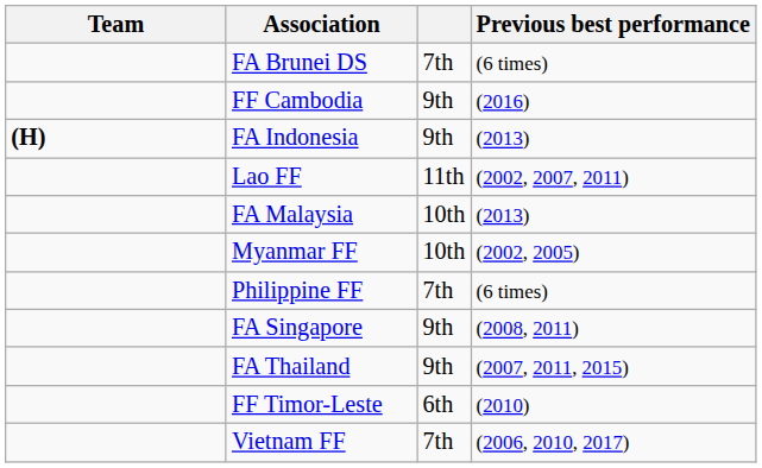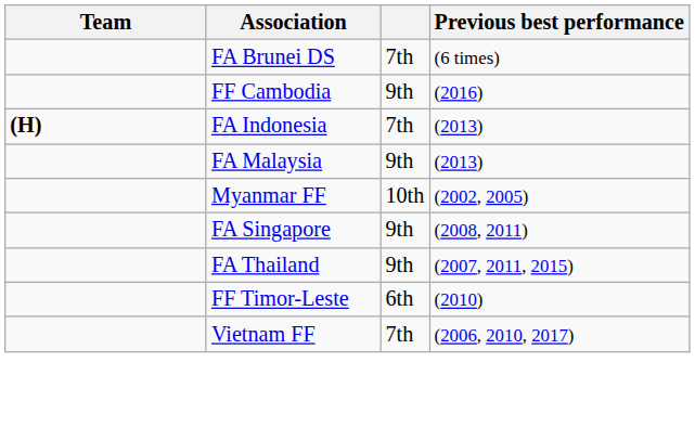FA Indonesia | column 3: 9th -> 7th
- row: Lao FF | 11th | (2002, 2007, 2011)
FA Malaysia | column 3: 10th -> 9th
- row: Philippine FF | 7th | (6 times)
